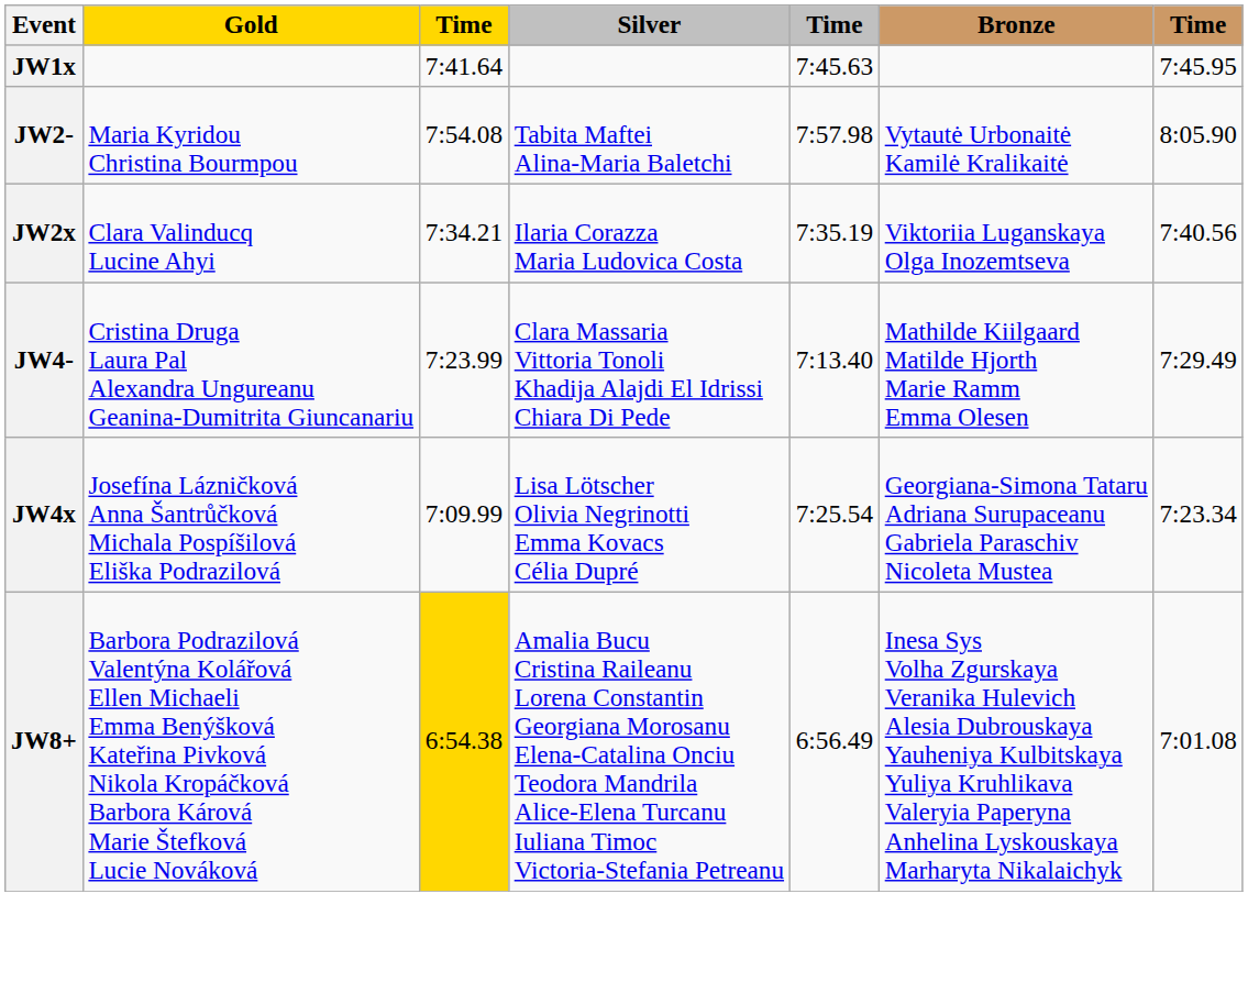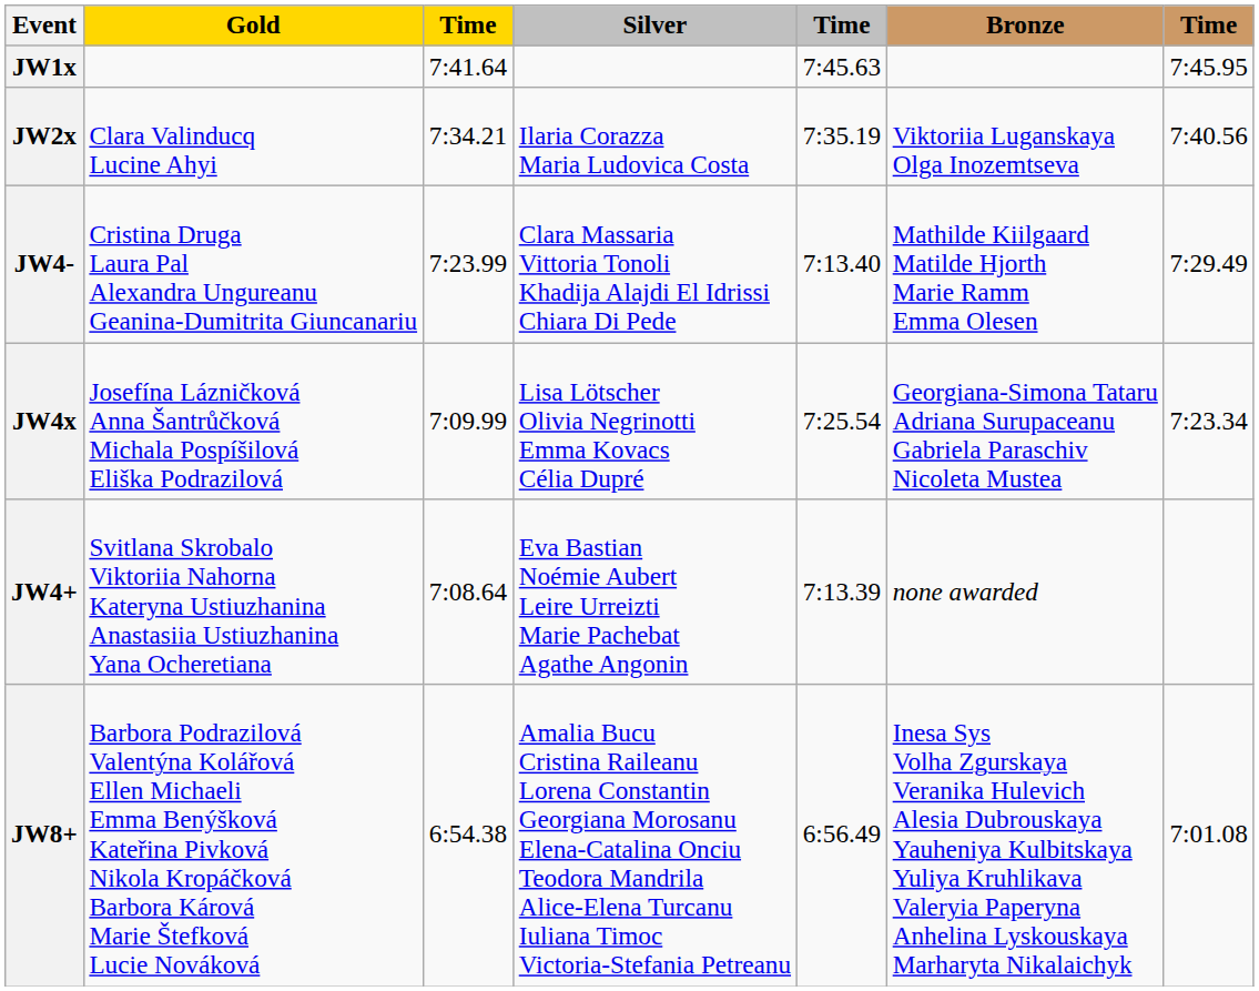- row: JW2- | Maria Kyridou Christina Bourmpou | 7:54.08 | Tabita Maftei Alina-Maria Baletchi | 7:57.98 | Vytautė Urbonaitė Kamilė Kralikaitė | 8:05.90
+ row: JW4+ | Svitlana Skrobalo Viktoriia Nahorna Kateryna Ustiuzhanina Anastasiia Ustiuzhanina Yana Ocheretiana | 7:08.64 | Eva Bastian Noémie Aubert Leire Urreizti Marie Pachebat Agathe Angonin | 7:13.39 | none awarded
JW8+ | column 3: gold background -> no background
